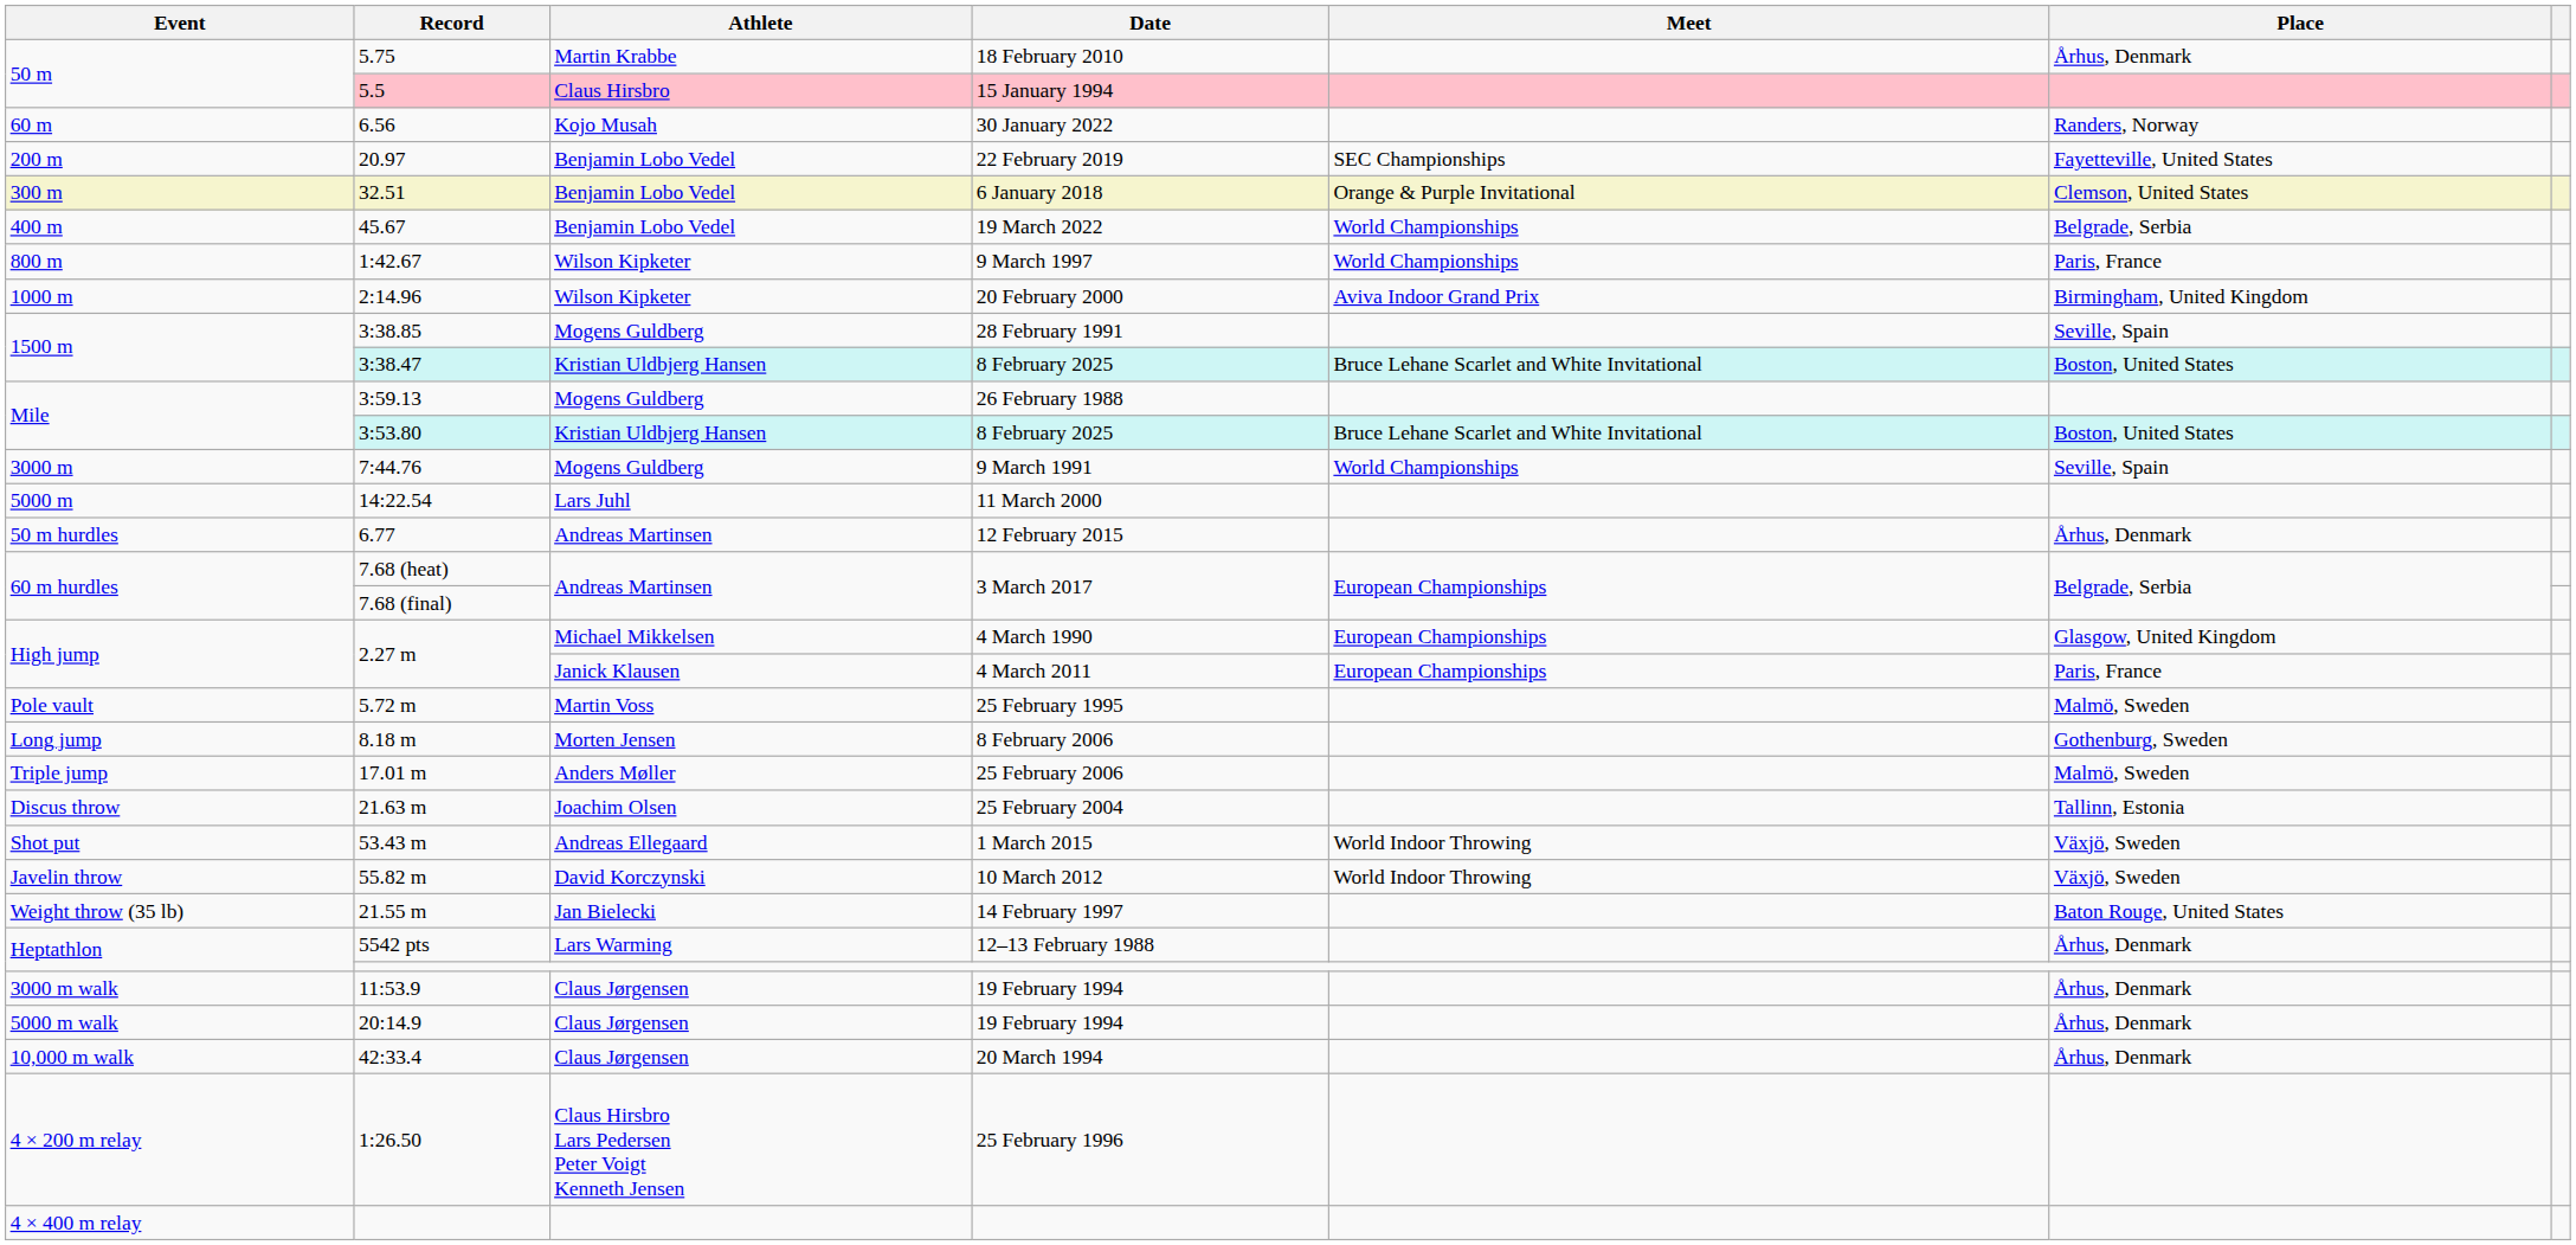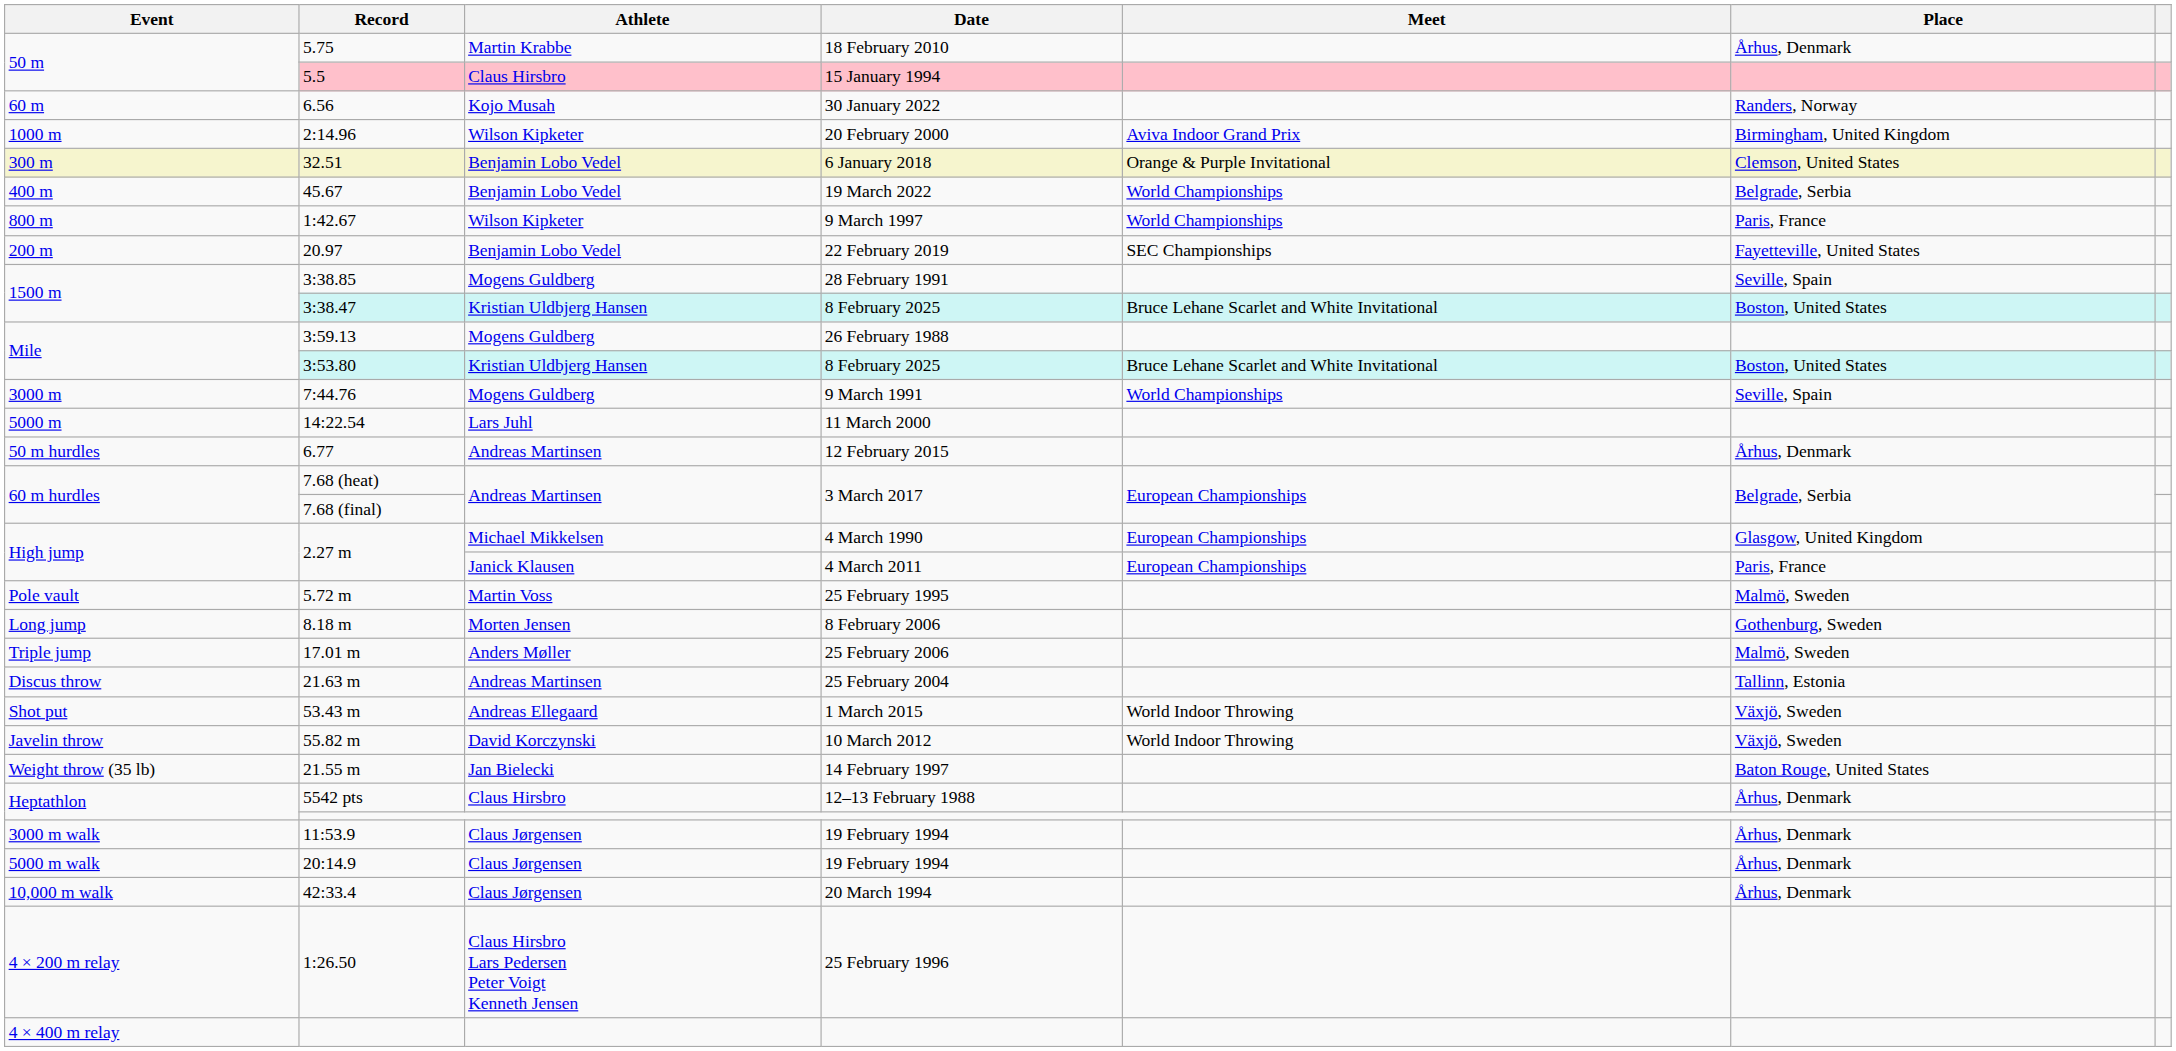rows swapped: 20.97 <-> 2:14.96
21.63 m | Athlete: Joachim Olsen -> Andreas Martinsen
5542 pts | Athlete: Lars Warming -> Claus Hirsbro
